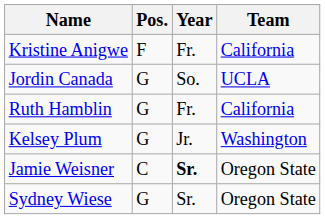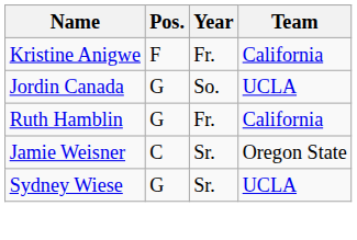- row: Kelsey Plum | G | Jr. | Washington
Jamie Weisner | Year: bold -> normal
Sydney Wiese | Team: Oregon State -> UCLA
